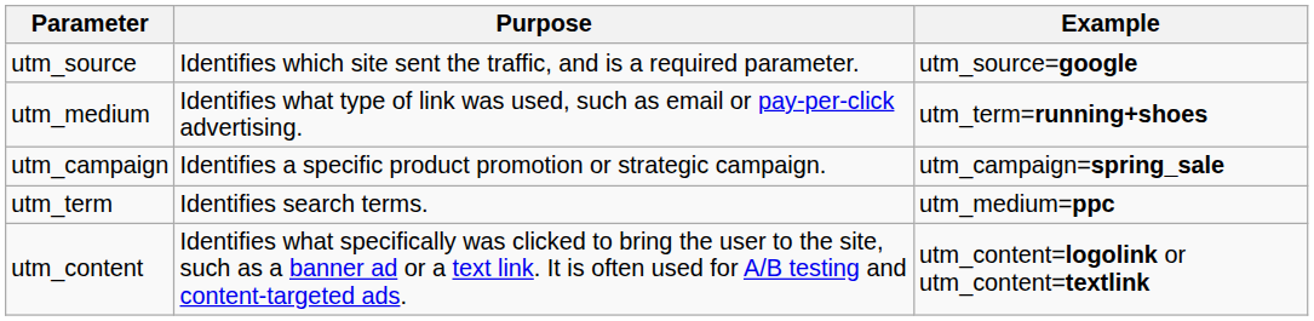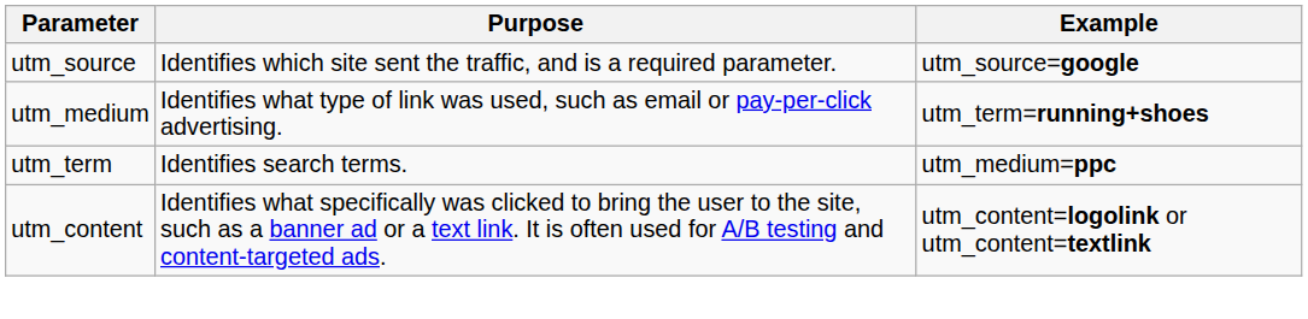- row: utm_campaign | Identifies a specific product promotion or strategic campaign. | utm_campaign=spring_sale
